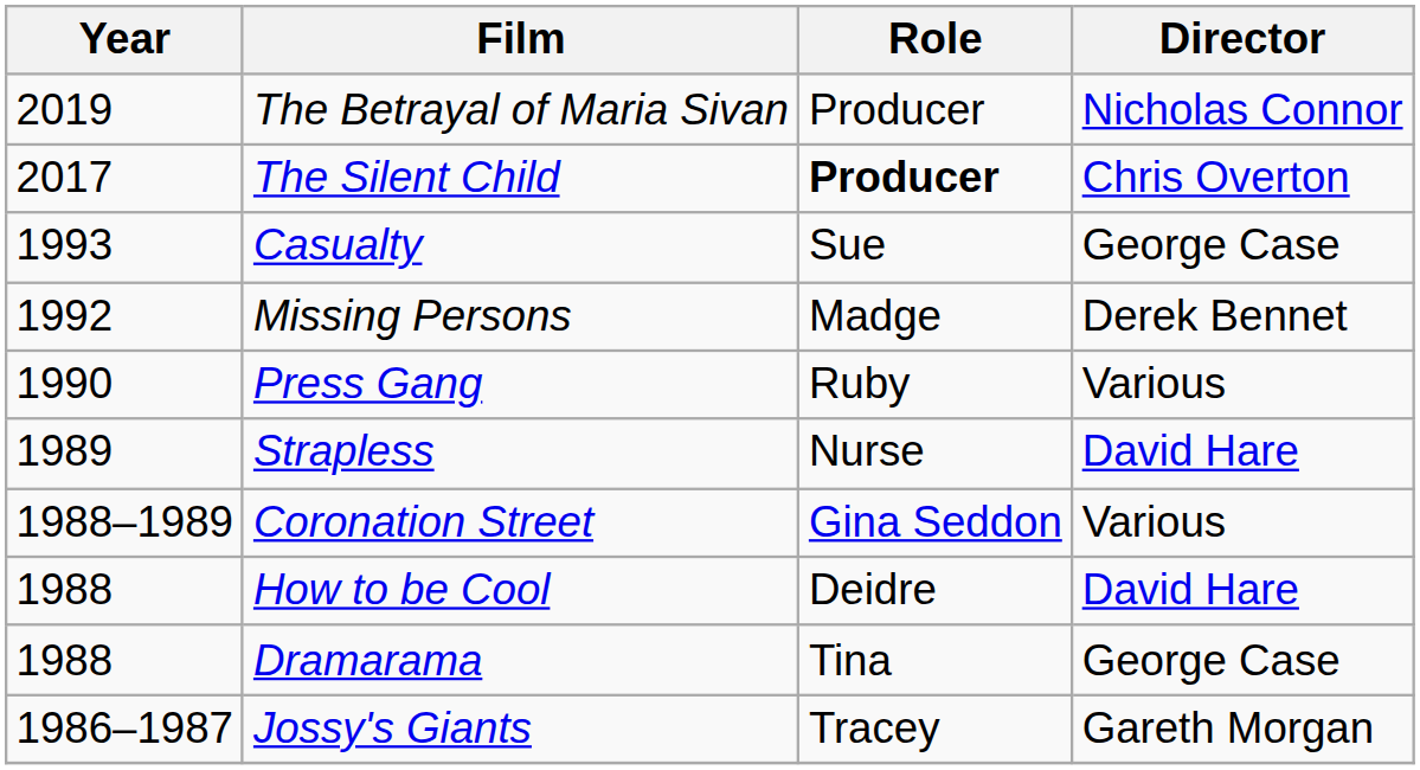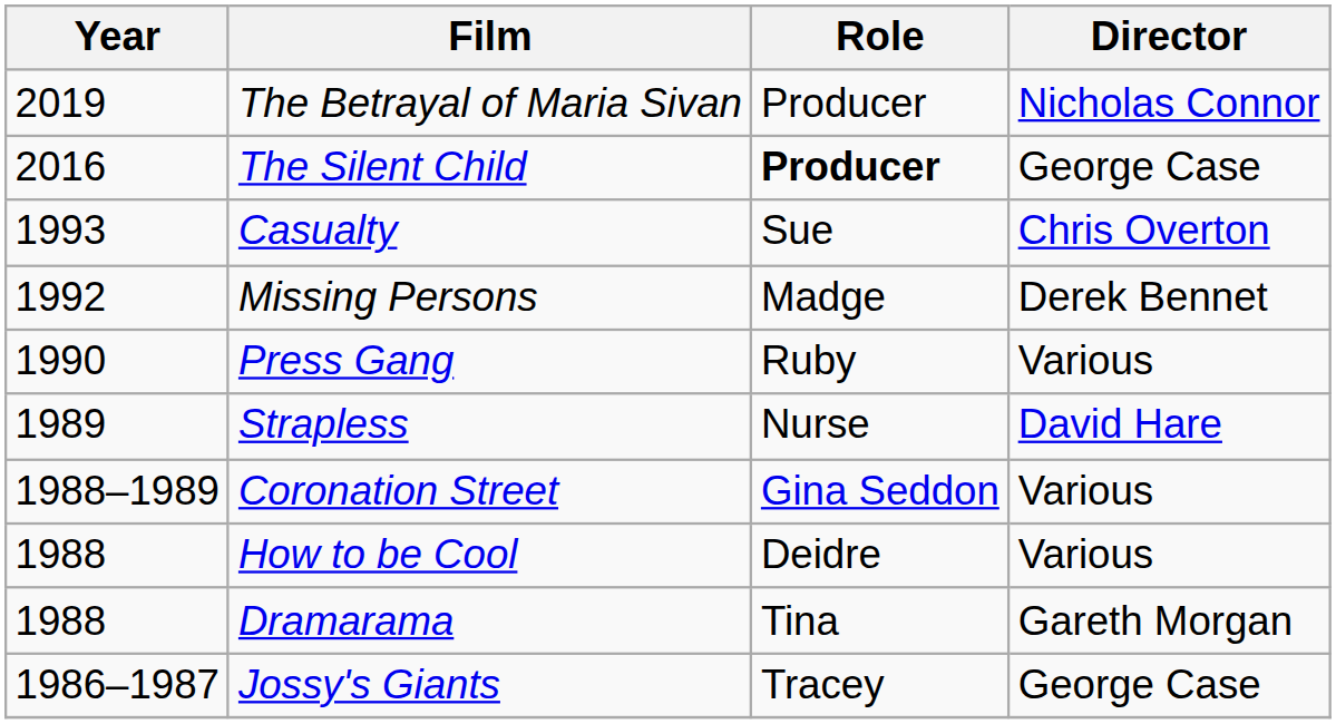The Silent Child | Year: 2017 -> 2016
The Silent Child | Director: Chris Overton -> George Case
Casualty | Director: George Case -> Chris Overton
How to be Cool | Director: David Hare -> Various
Dramarama | Director: George Case -> Gareth Morgan
Jossy's Giants | Director: Gareth Morgan -> George Case
